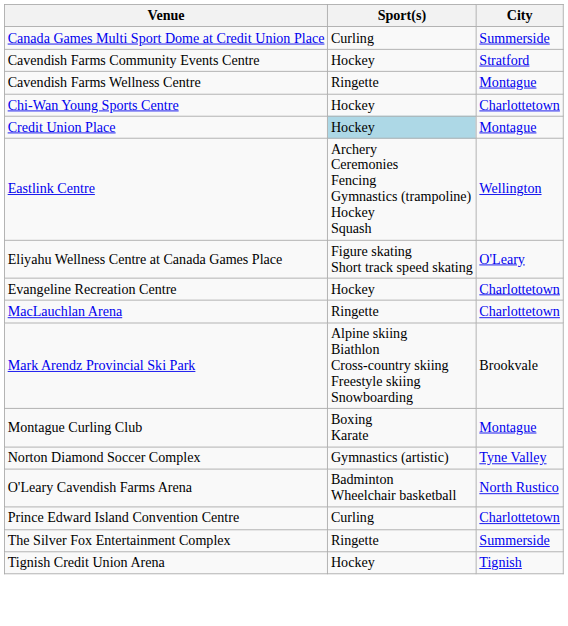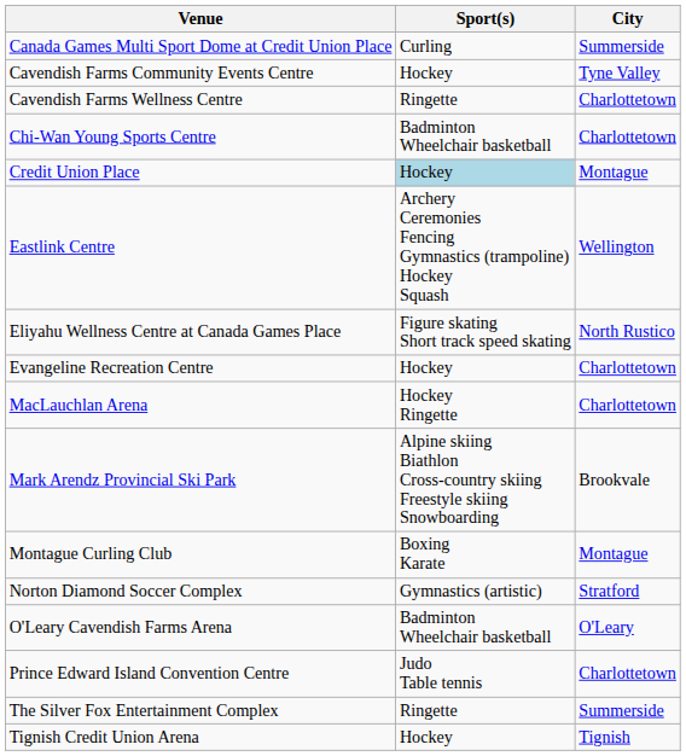Cavendish Farms Community Events Centre | City: Stratford -> Tyne Valley
Cavendish Farms Wellness Centre | City: Montague -> Charlottetown
Chi-Wan Young Sports Centre | Sport(s): Hockey -> Badminton Wheelchair basketball
Eliyahu Wellness Centre at Canada Games Place | City: O'Leary -> North Rustico
MacLauchlan Arena | Sport(s): Ringette -> Hockey Ringette
Norton Diamond Soccer Complex | City: Tyne Valley -> Stratford
O'Leary Cavendish Farms Arena | City: North Rustico -> O'Leary
Prince Edward Island Convention Centre | Sport(s): Curling -> Judo Table tennis
